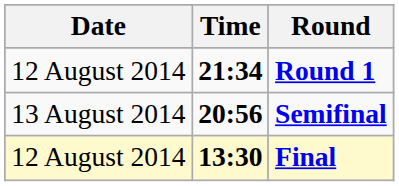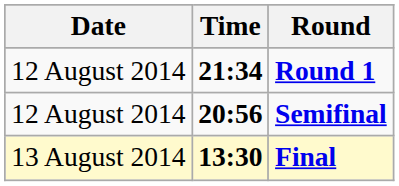Semifinal | Date: 13 August 2014 -> 12 August 2014
Final | Date: 12 August 2014 -> 13 August 2014
